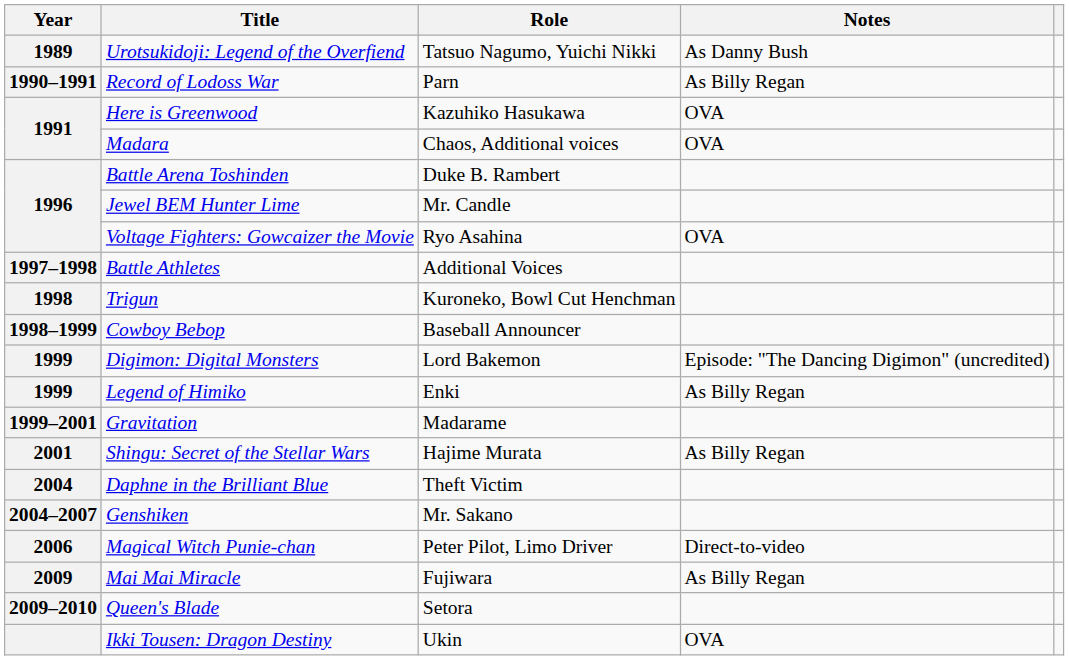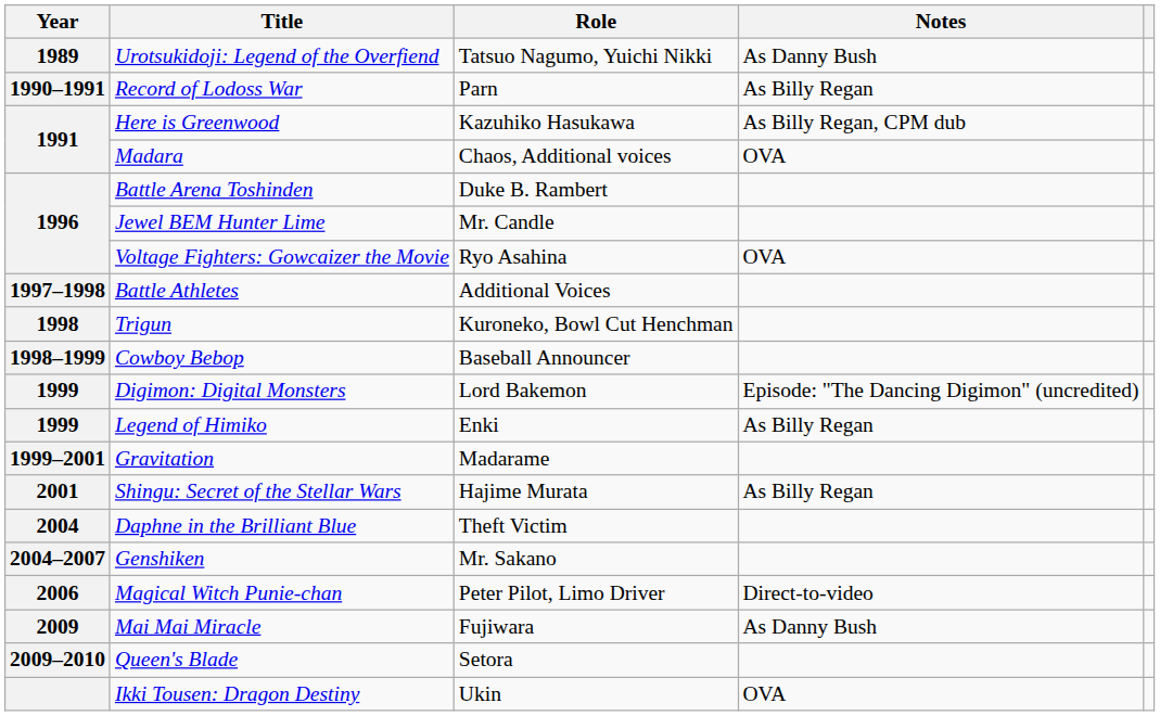Here is Greenwood | Notes: OVA -> As Billy Regan, CPM dub
Mai Mai Miracle | Notes: As Billy Regan -> As Danny Bush
